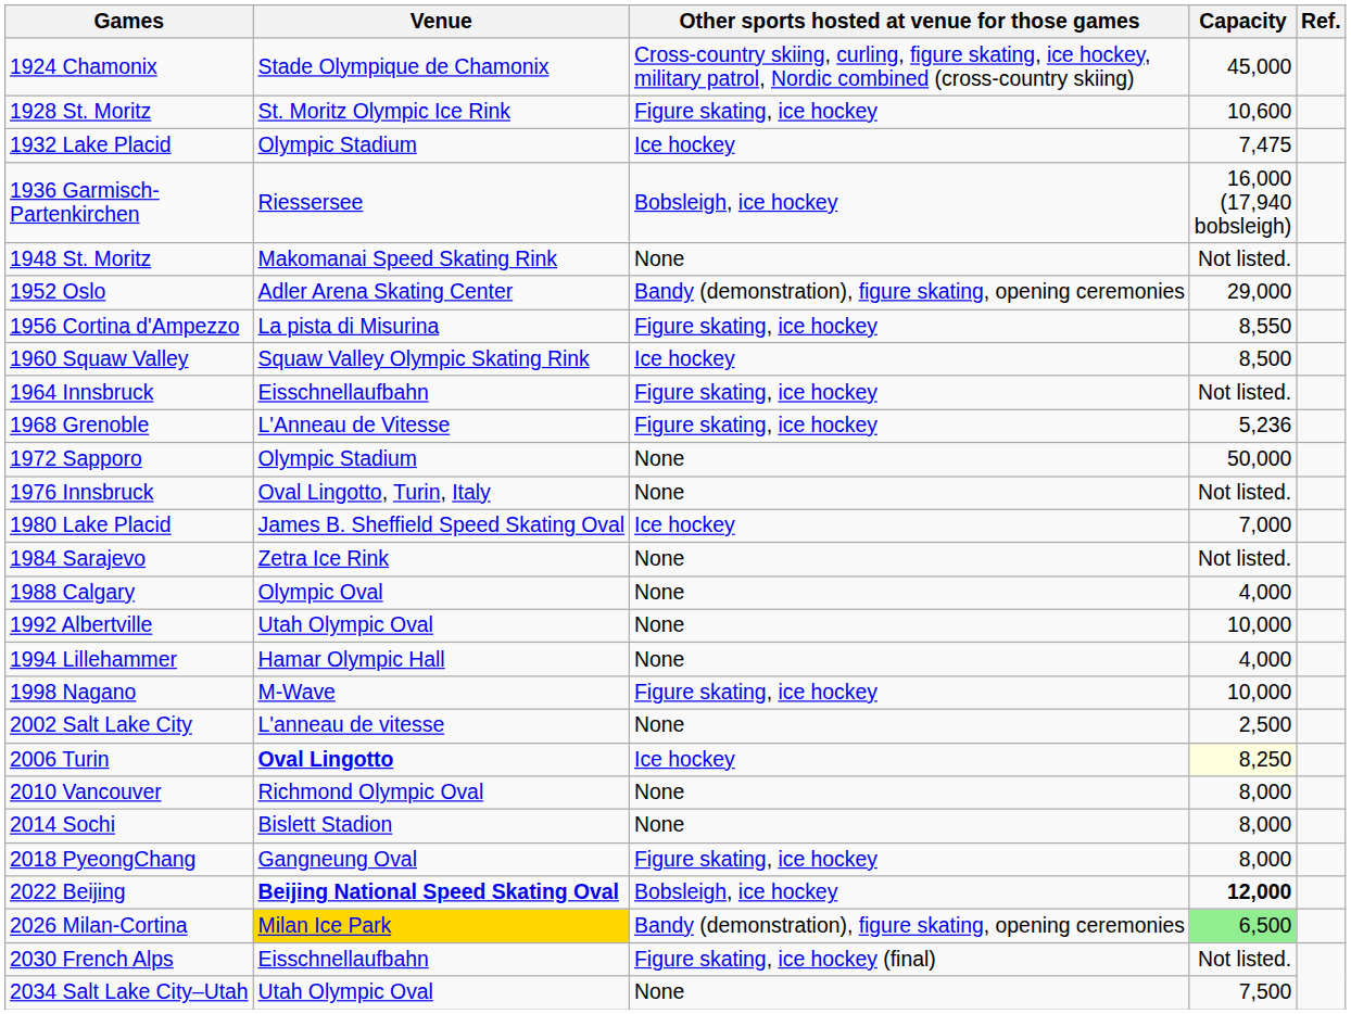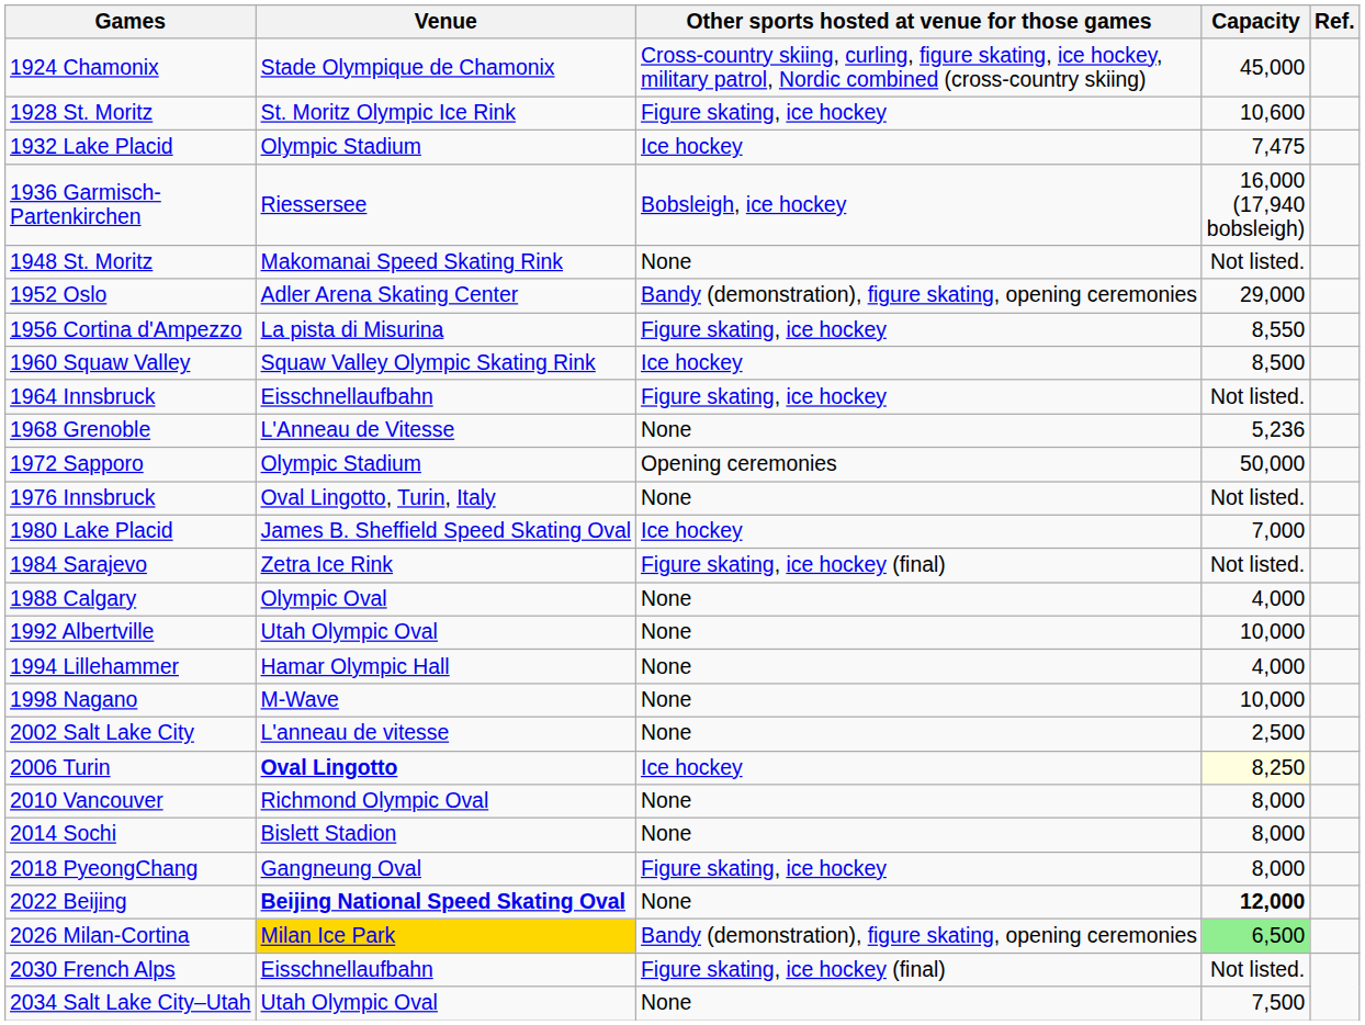1968 Grenoble | Other sports hosted at venue for those games: Figure skating, ice hockey -> None
1972 Sapporo | Other sports hosted at venue for those games: None -> Opening ceremonies
1984 Sarajevo | Other sports hosted at venue for those games: None -> Figure skating, ice hockey (final)
1998 Nagano | Other sports hosted at venue for those games: Figure skating, ice hockey -> None
2022 Beijing | Other sports hosted at venue for those games: Bobsleigh, ice hockey -> None
